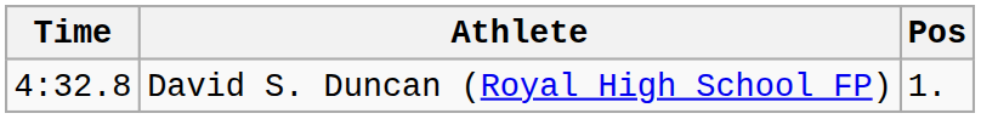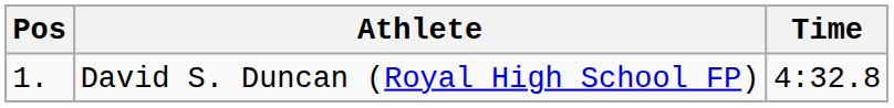columns swapped: Pos <-> Time
